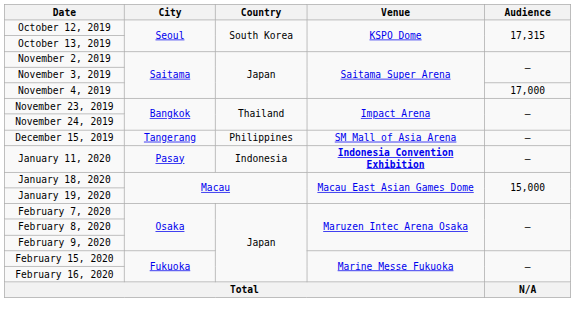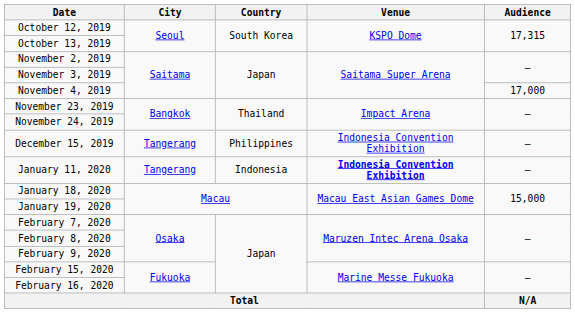December 15, 2019 | Venue: SM Mall of Asia Arena -> Indonesia Convention Exhibition
January 11, 2020 | City: Pasay -> Tangerang
